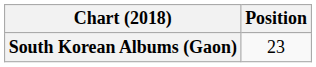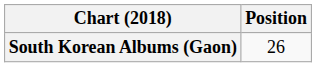South Korean Albums (Gaon) | Position: 23 -> 26
